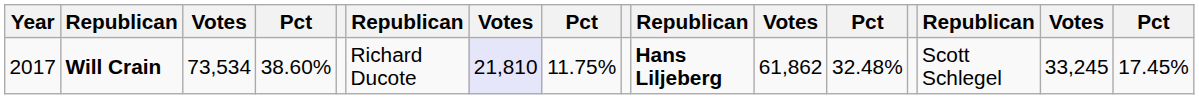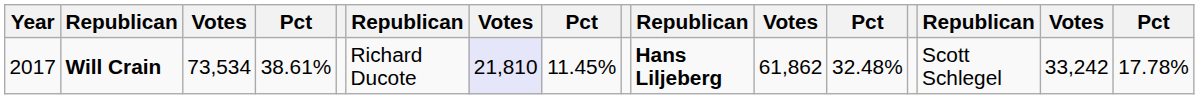Will Crain | column 4: 38.60% -> 38.61%
Will Crain | column 8: 11.75% -> 11.45%
Will Crain | column 15: 33,245 -> 33,242
Will Crain | column 16: 17.45% -> 17.78%
